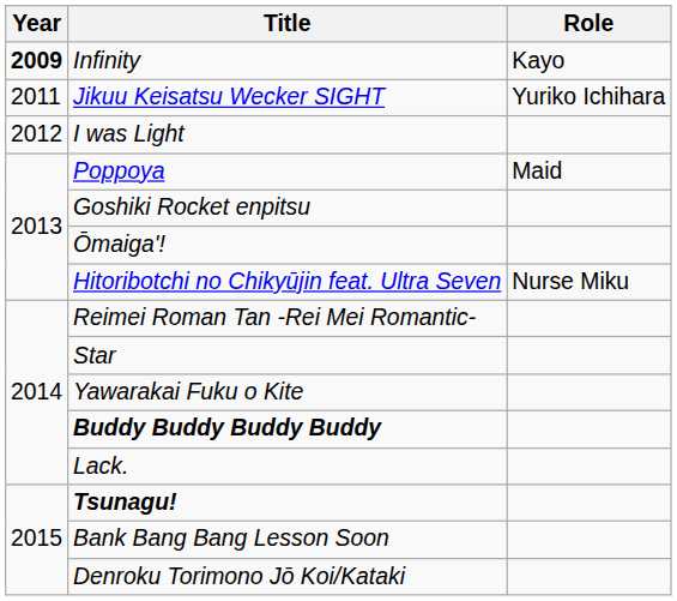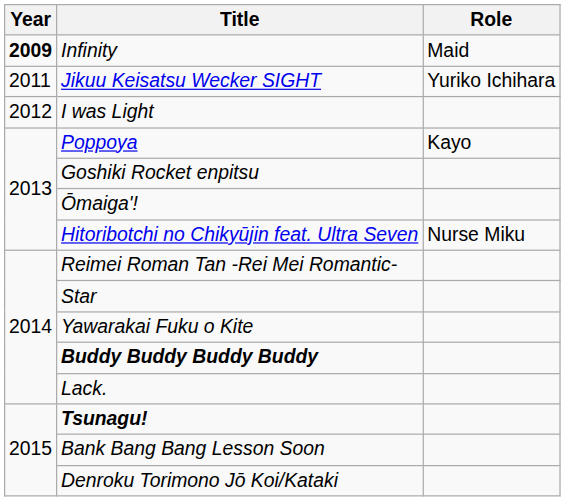Infinity | Role: Kayo -> Maid
Poppoya | Role: Maid -> Kayo
